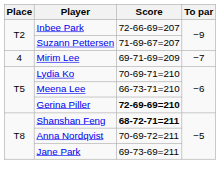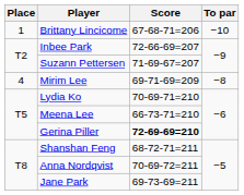+ row: 1 | Brittany Lincicome | 67-68-71=206 | −10
Mirim Lee | To par: −7 -> −8
Shanshan Feng | Score: bold -> normal
